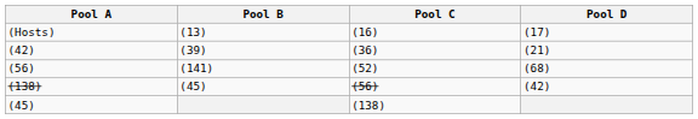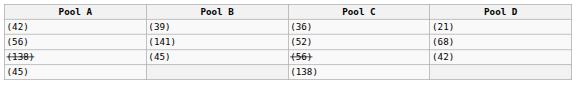- row: (Hosts) | (13) | (16) | (17)
